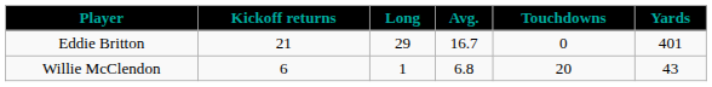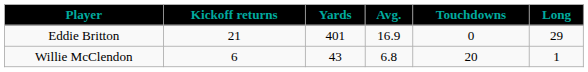columns swapped: Yards <-> Long
Eddie Britton | Avg.: 16.7 -> 16.9
